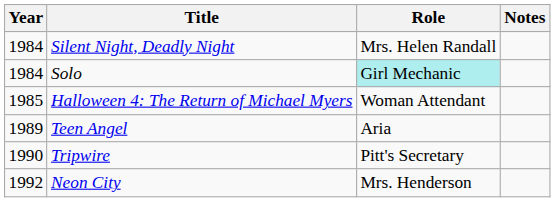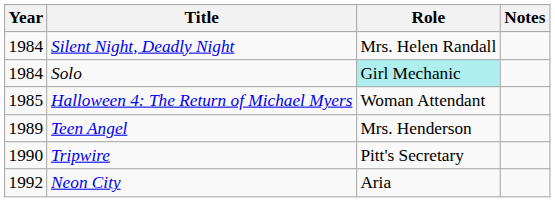Teen Angel | Role: Aria -> Mrs. Henderson
Neon City | Role: Mrs. Henderson -> Aria
